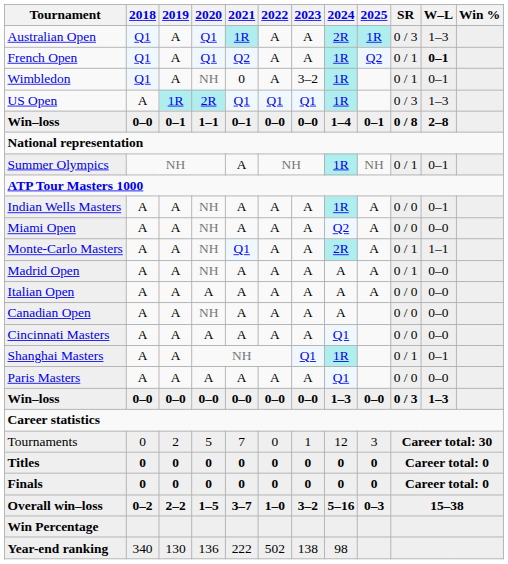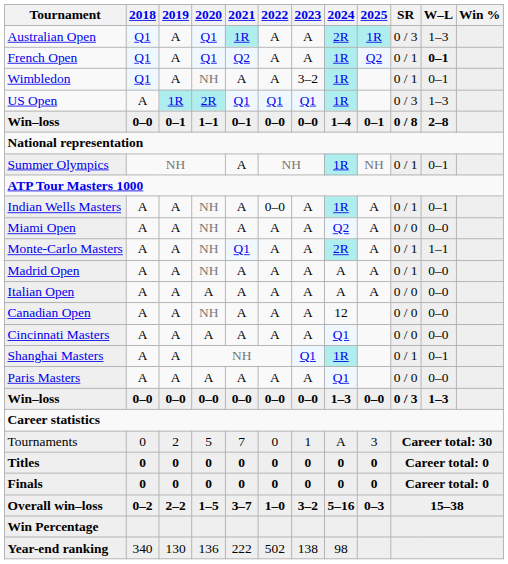Wimbledon | 2021: 0 -> A
Indian Wells Masters | 2022: A -> 0–0
Indian Wells Masters | SR: 0 / 0 -> 0 / 1
Canadian Open | 2024: A -> 12
Tournaments | 2024: 12 -> A
